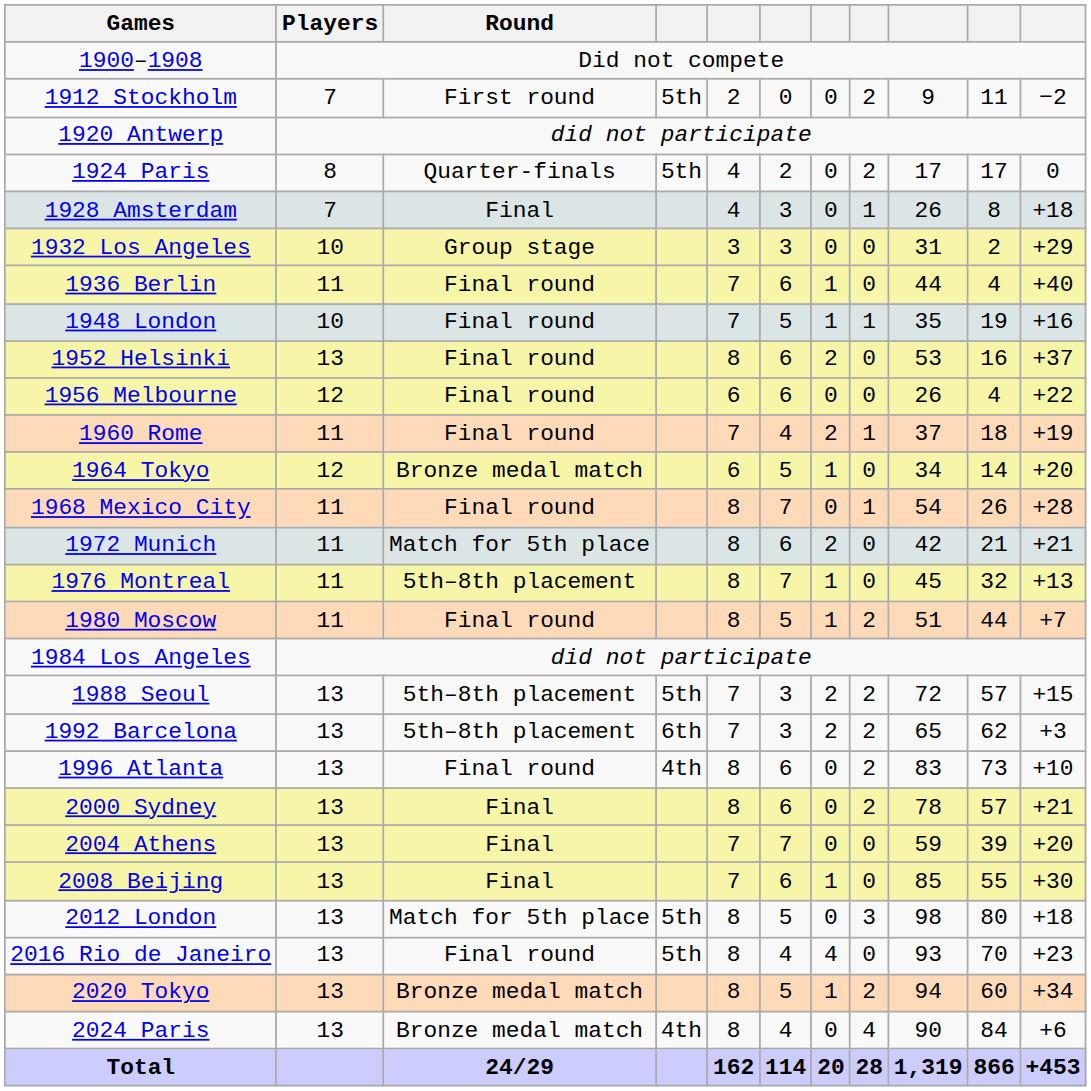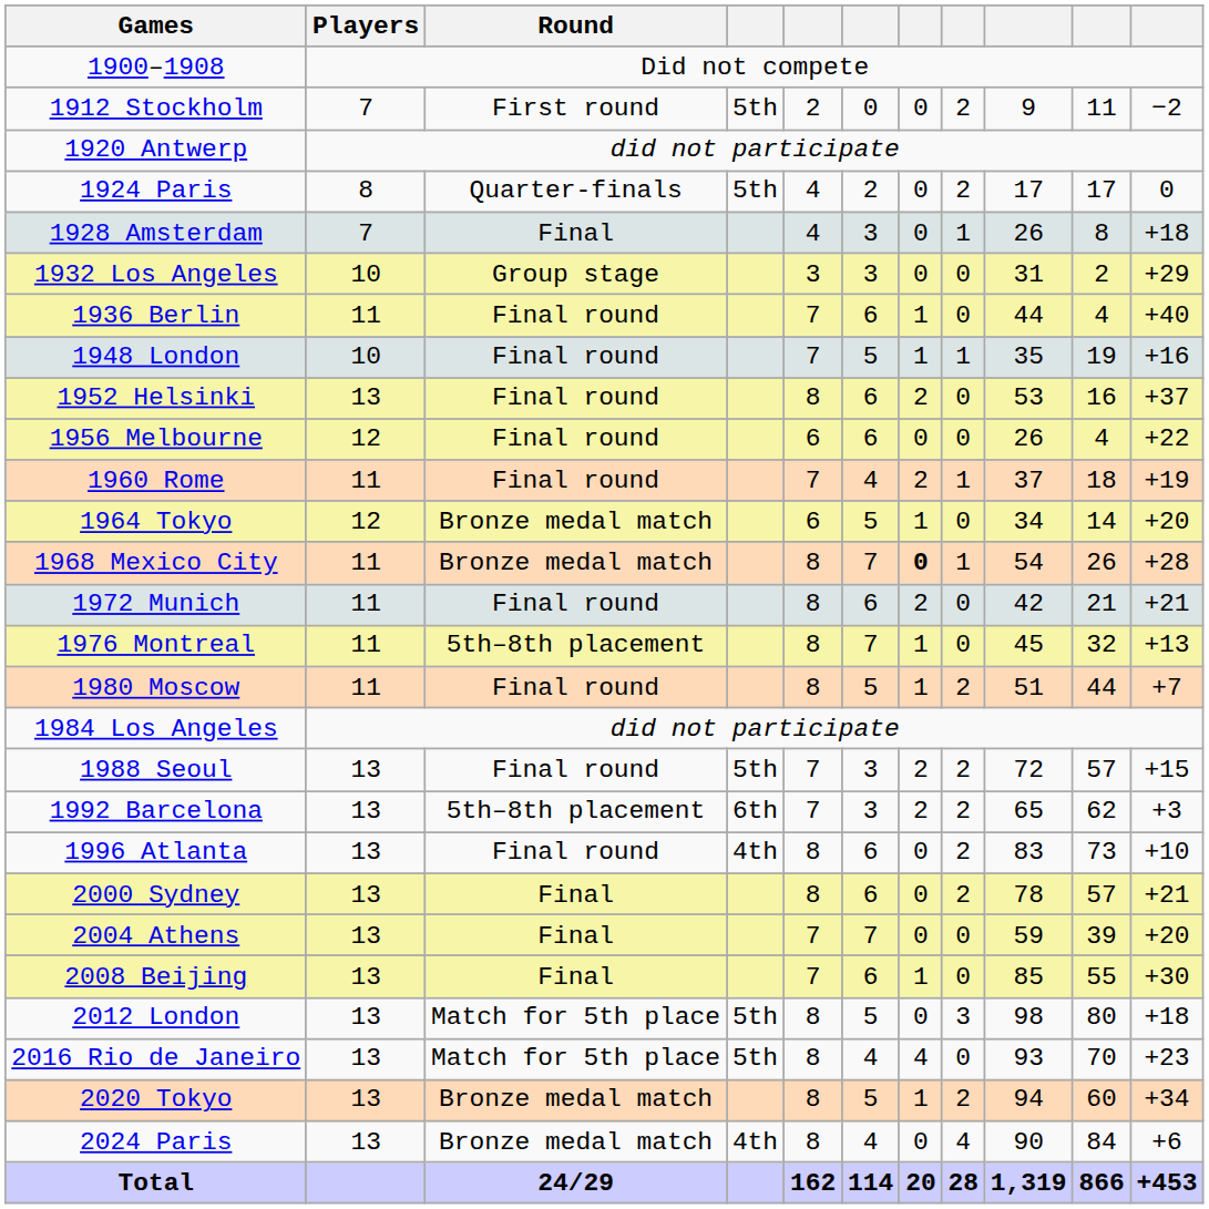1968 Mexico City | Round: Final round -> Bronze medal match
1968 Mexico City | column 7: normal -> bold
1972 Munich | Round: Match for 5th place -> Final round
1988 Seoul | Round: 5th–8th placement -> Final round
2016 Rio de Janeiro | Round: Final round -> Match for 5th place
